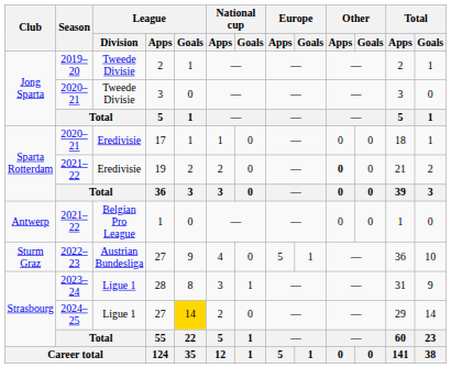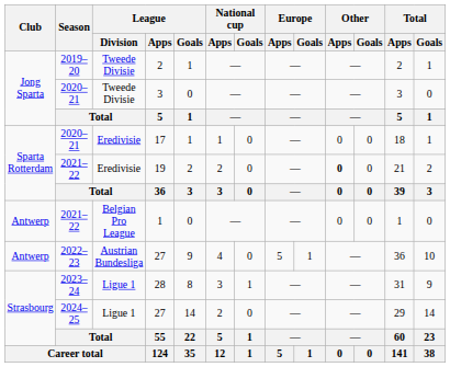2022–23 / 27 | Club: Sturm Graz -> Antwerp
2024–25 / 27 | League / Goals: gold background -> no background
